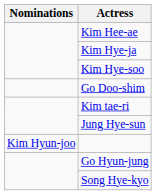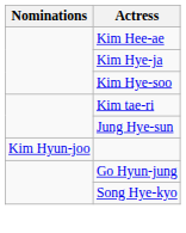- row: Go Doo-shim
